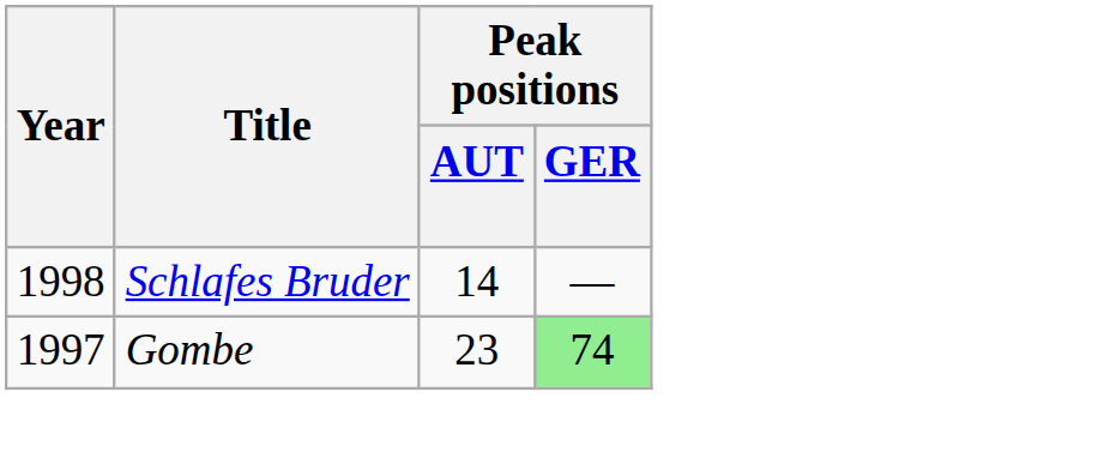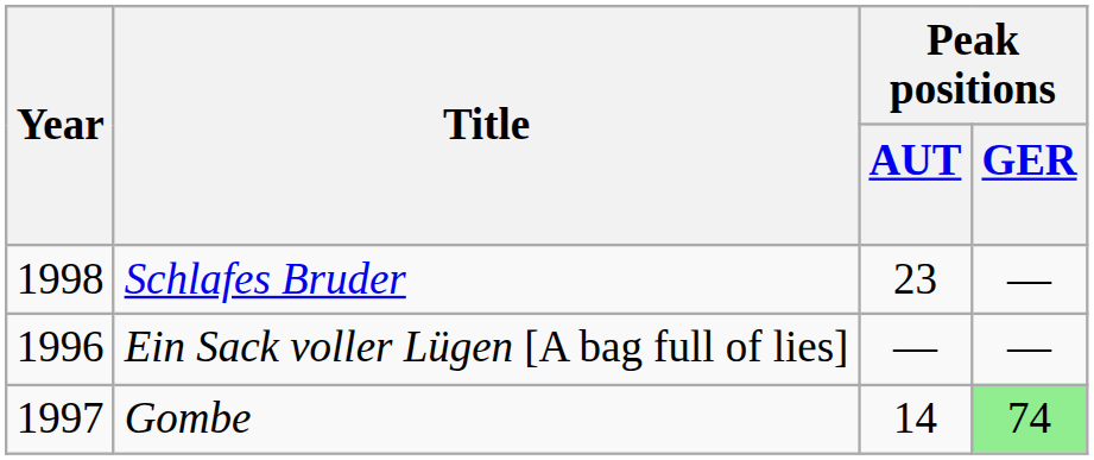Schlafes Bruder | Peak positions / AUT: 14 -> 23
+ row: 1996 | Ein Sack voller Lügen [A bag full of lies] | — | —
Gombe | Peak positions / AUT: 23 -> 14
